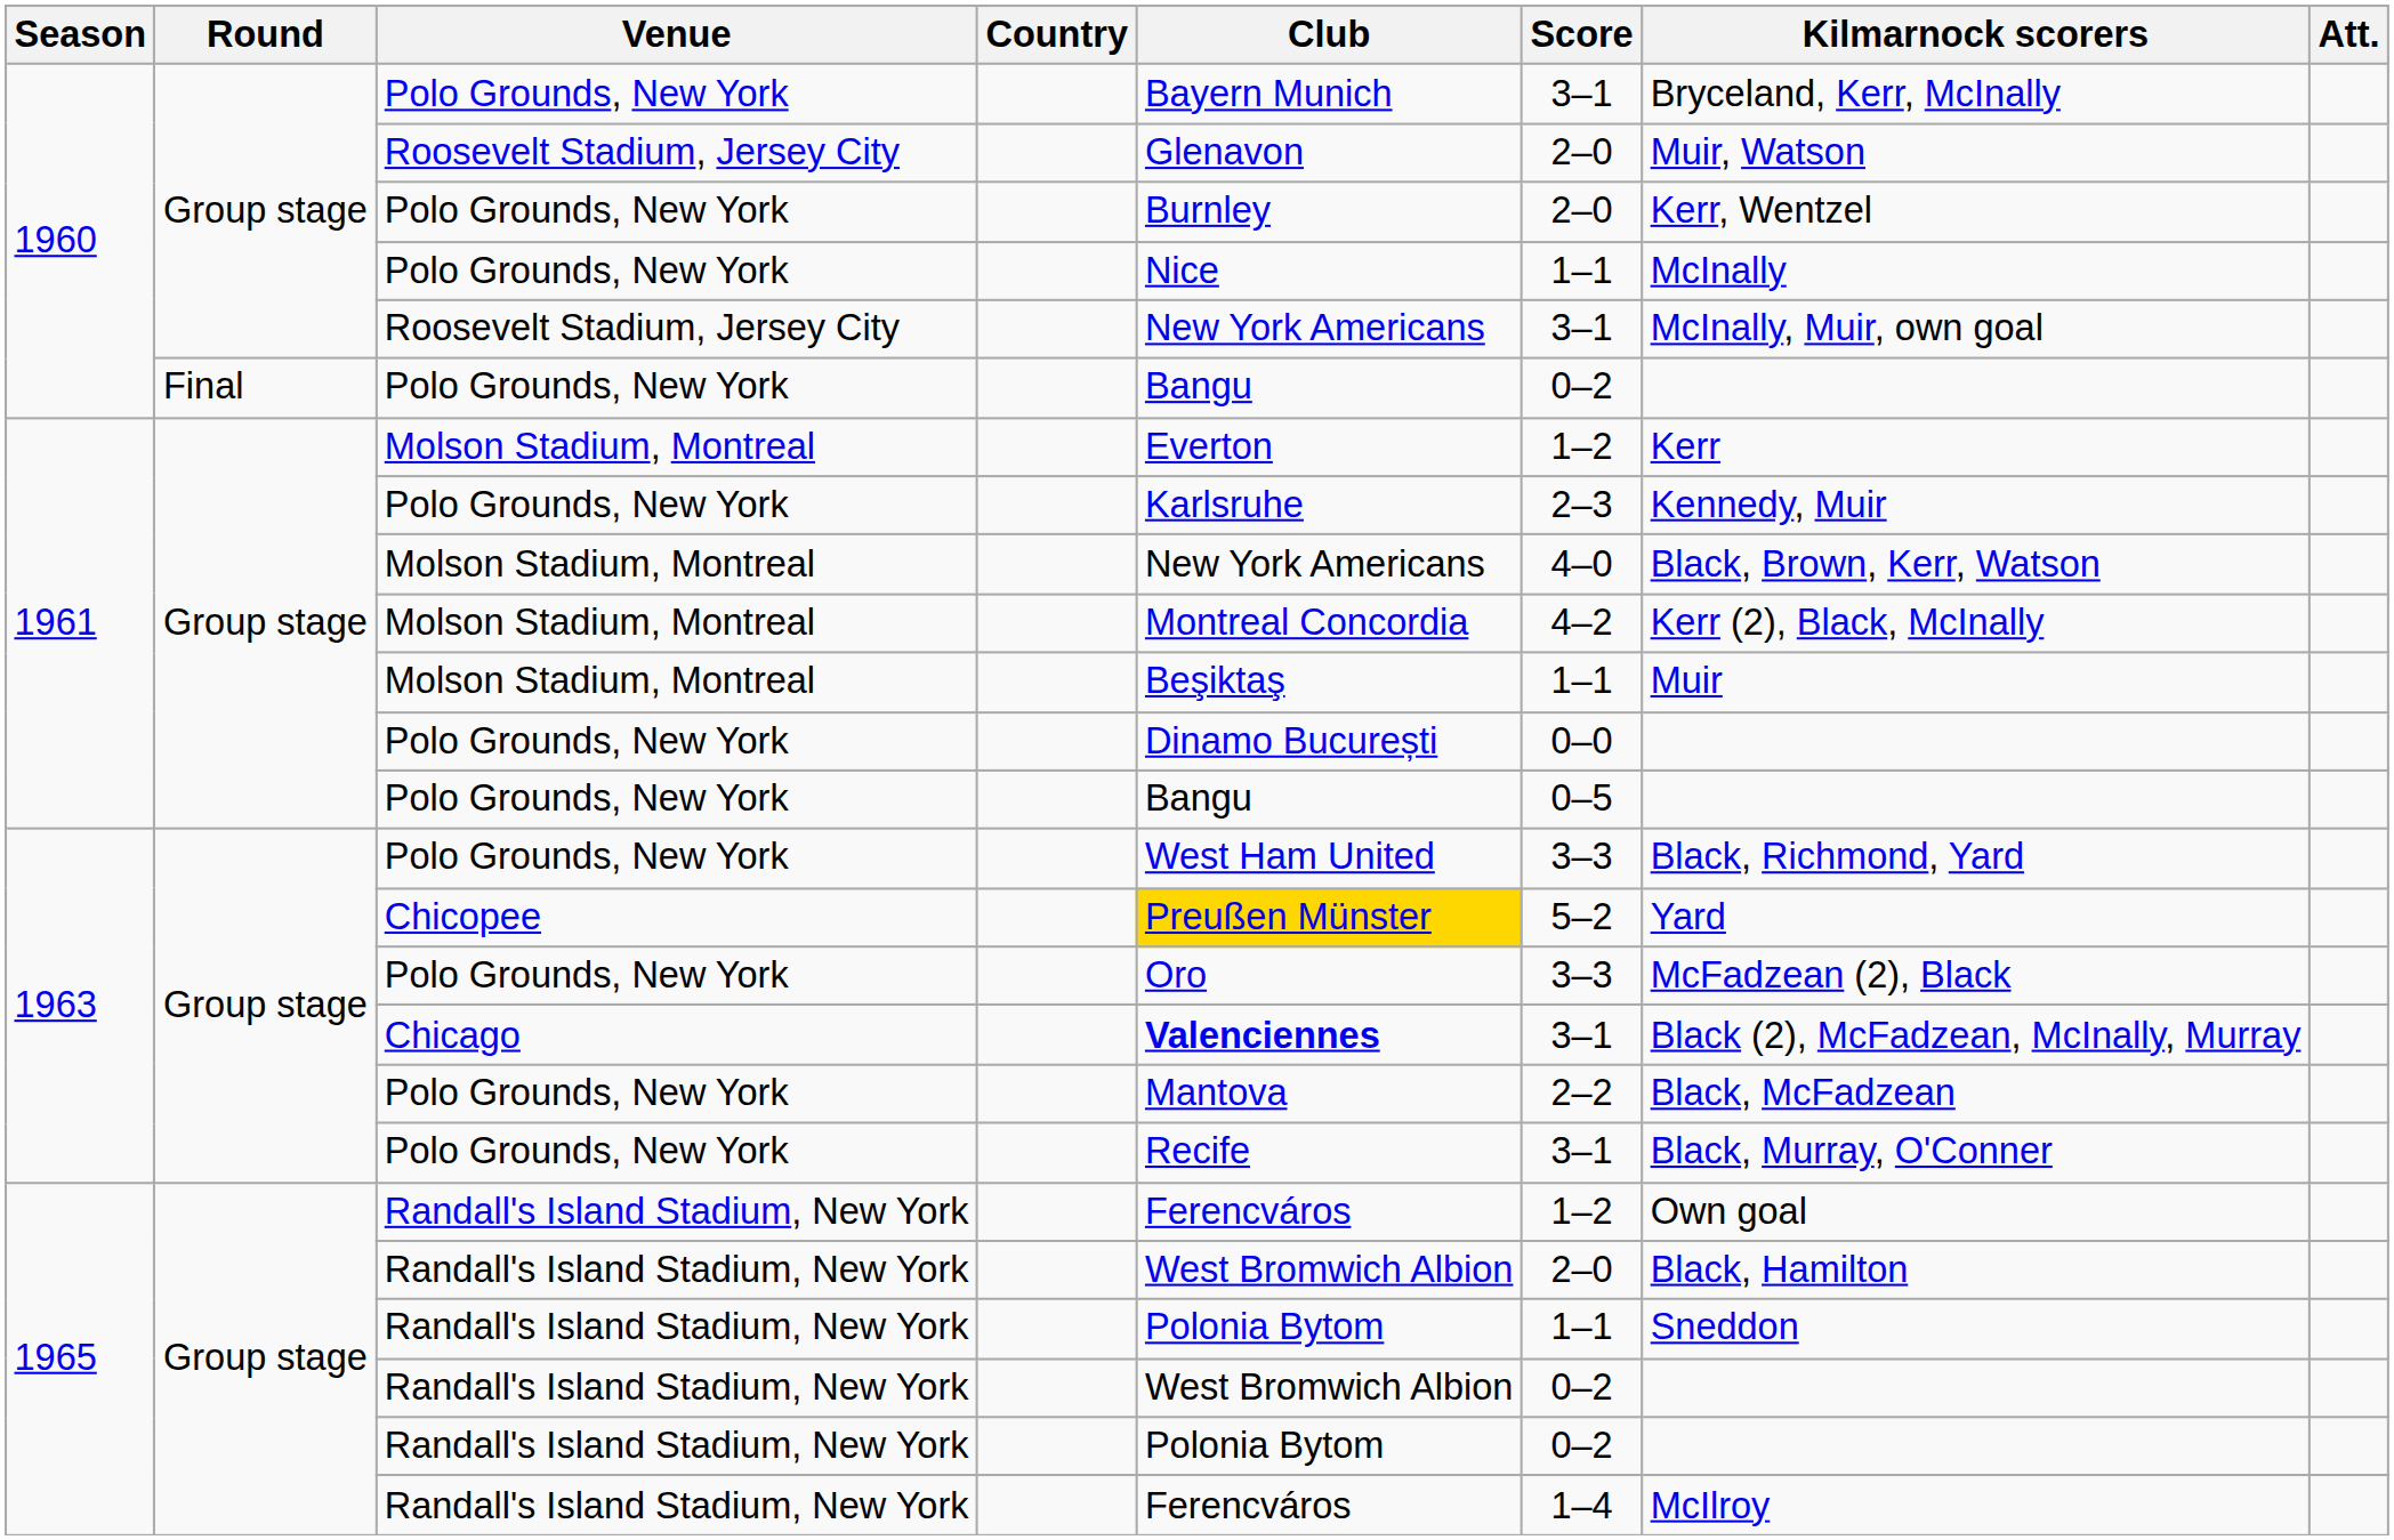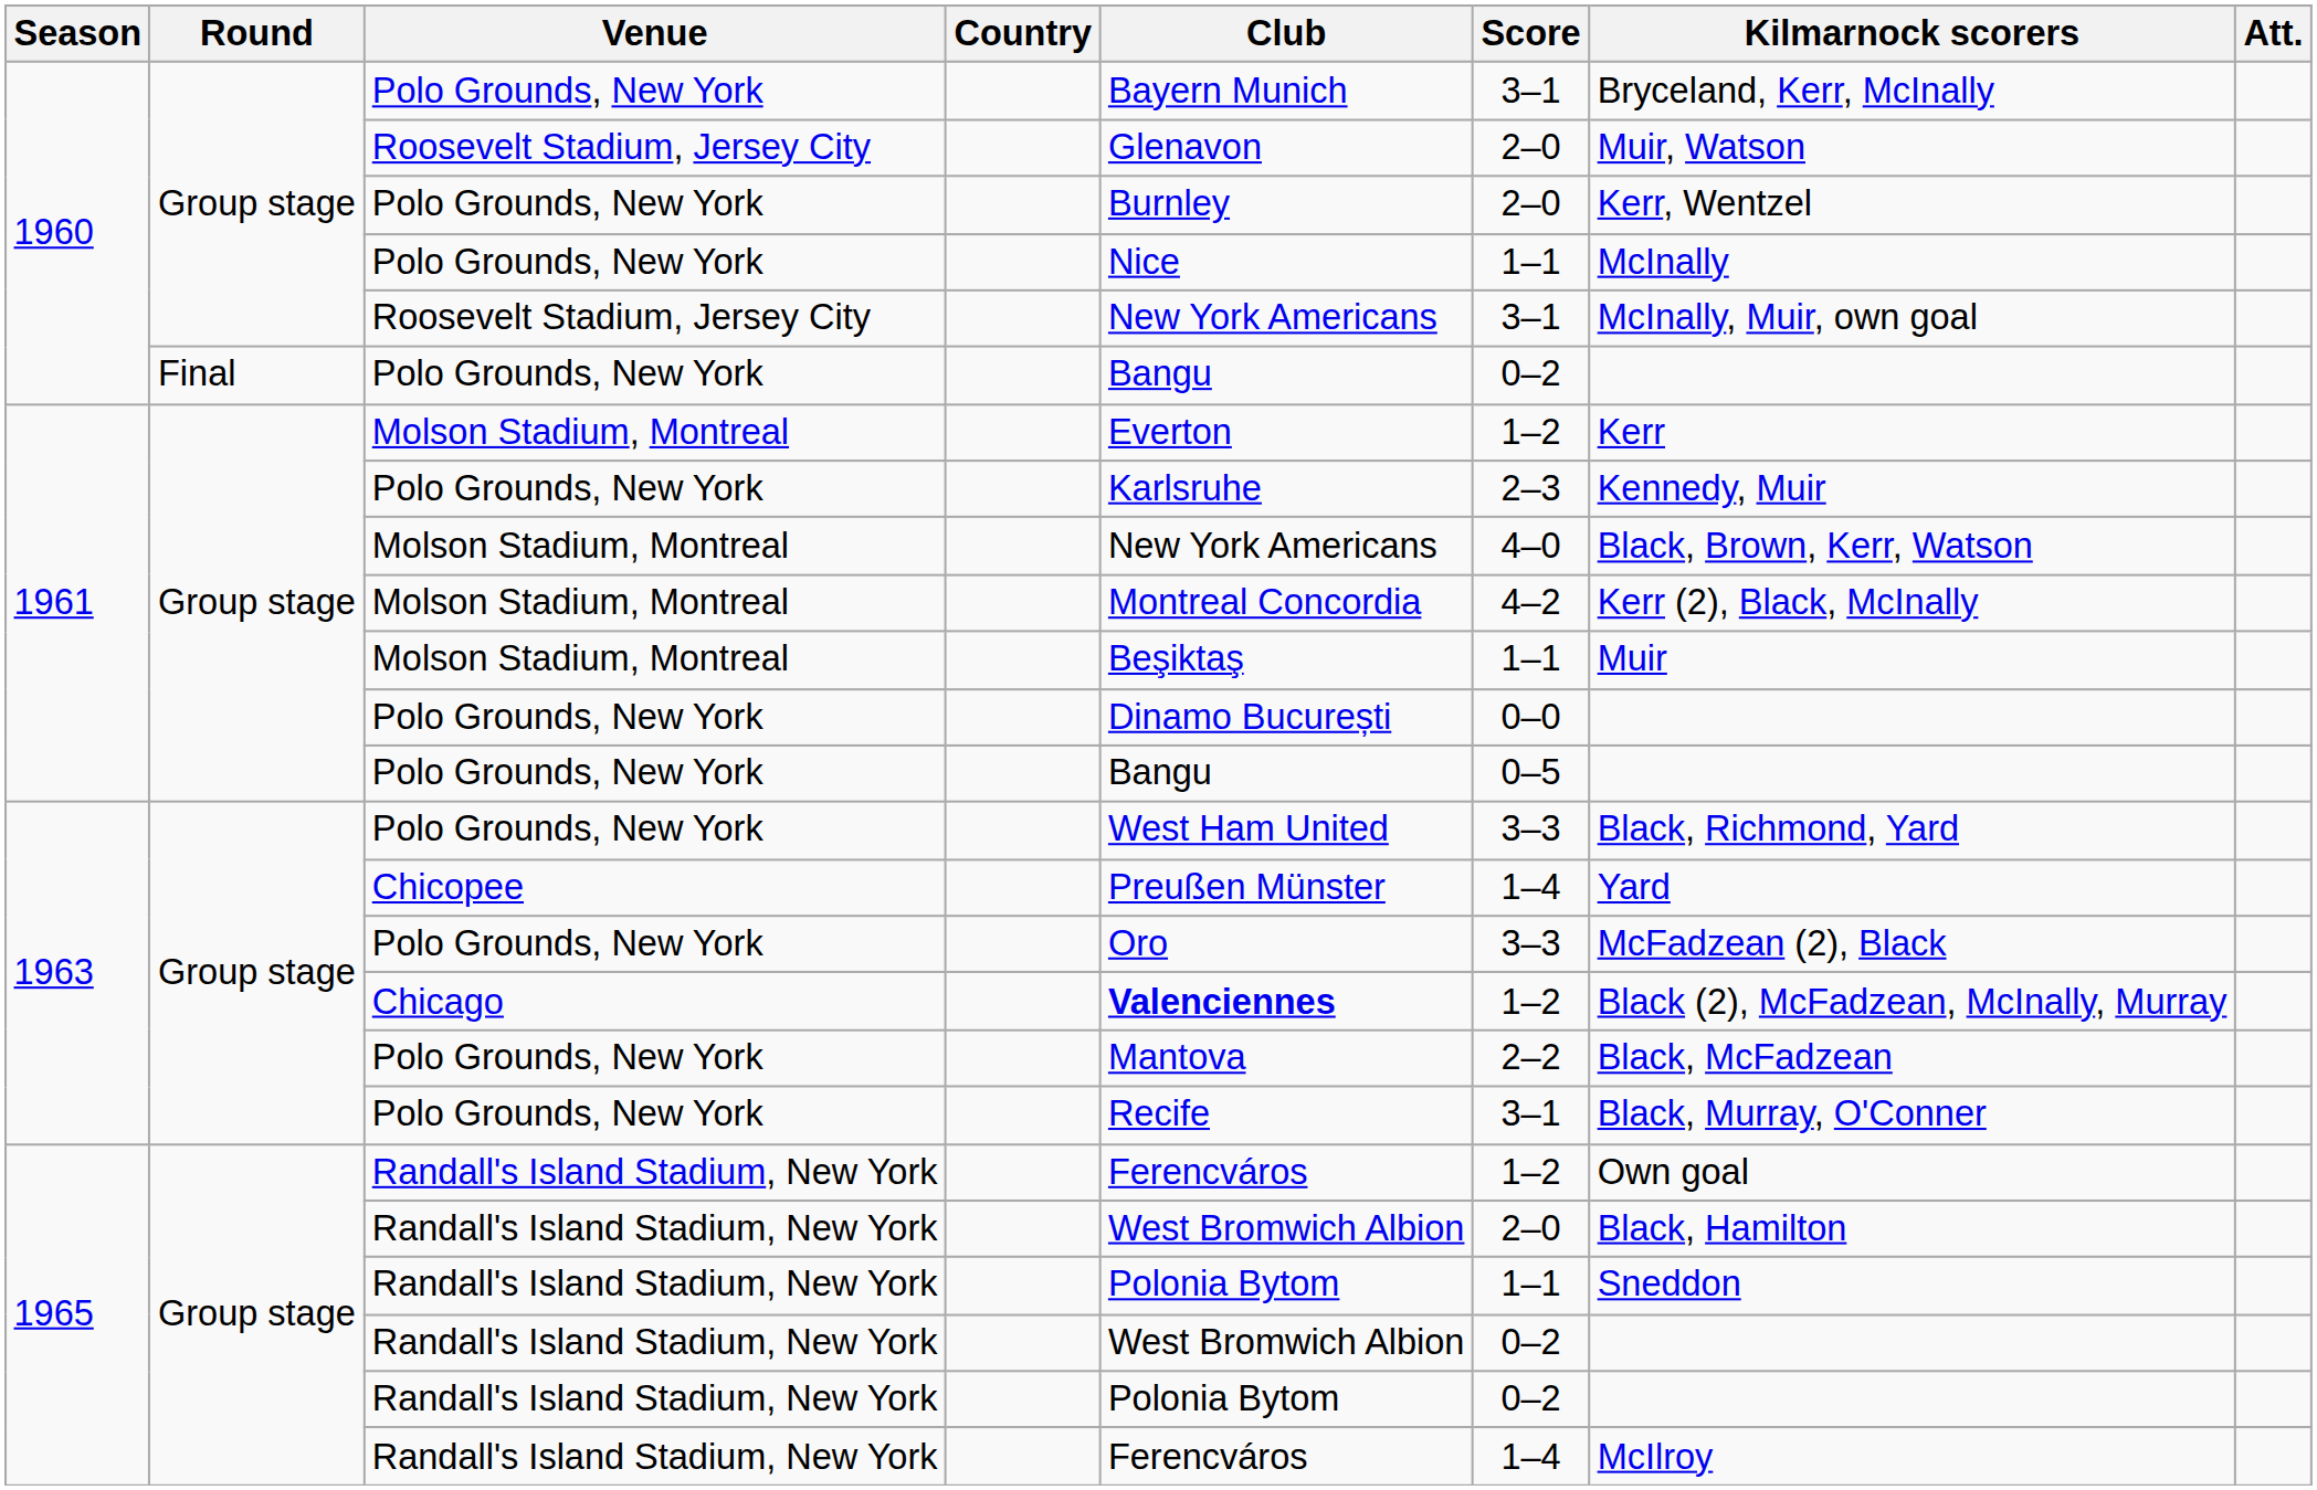Chicopee | Club: gold background -> no background
Chicopee | Score: 5–2 -> 1–4
Chicago | Score: 3–1 -> 1–2
